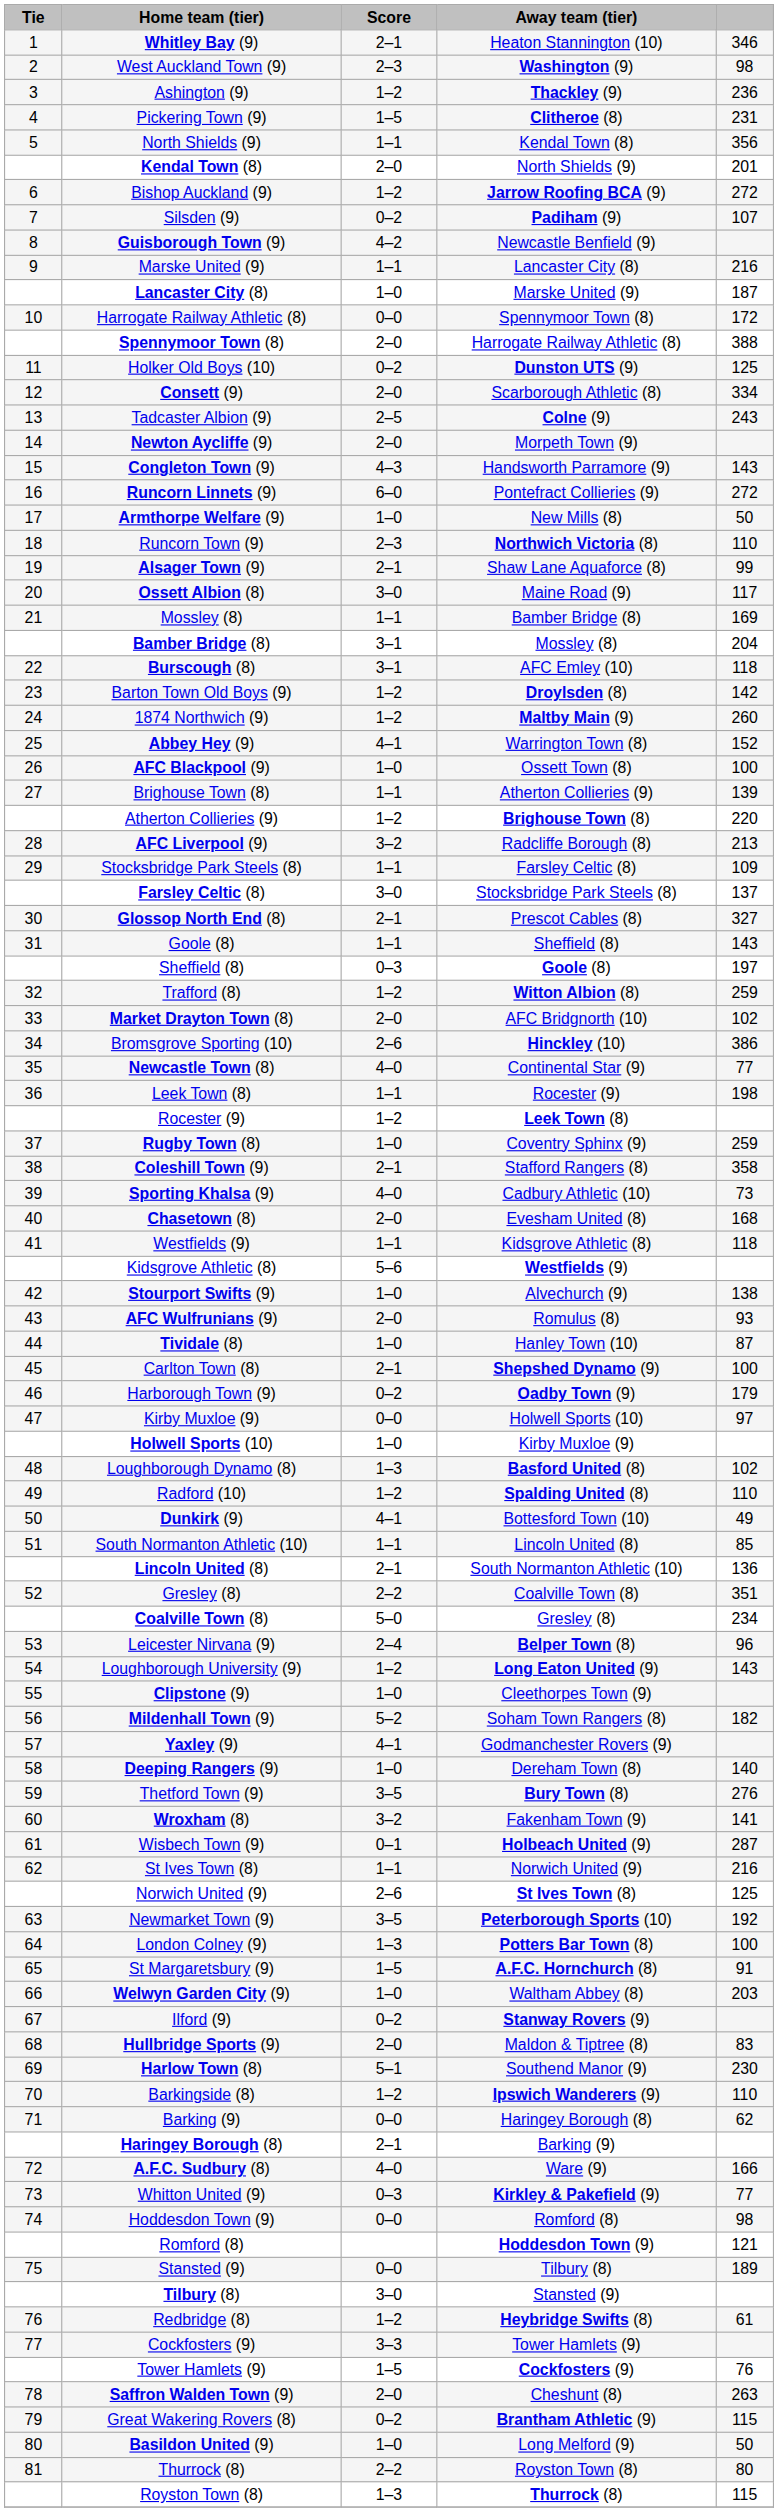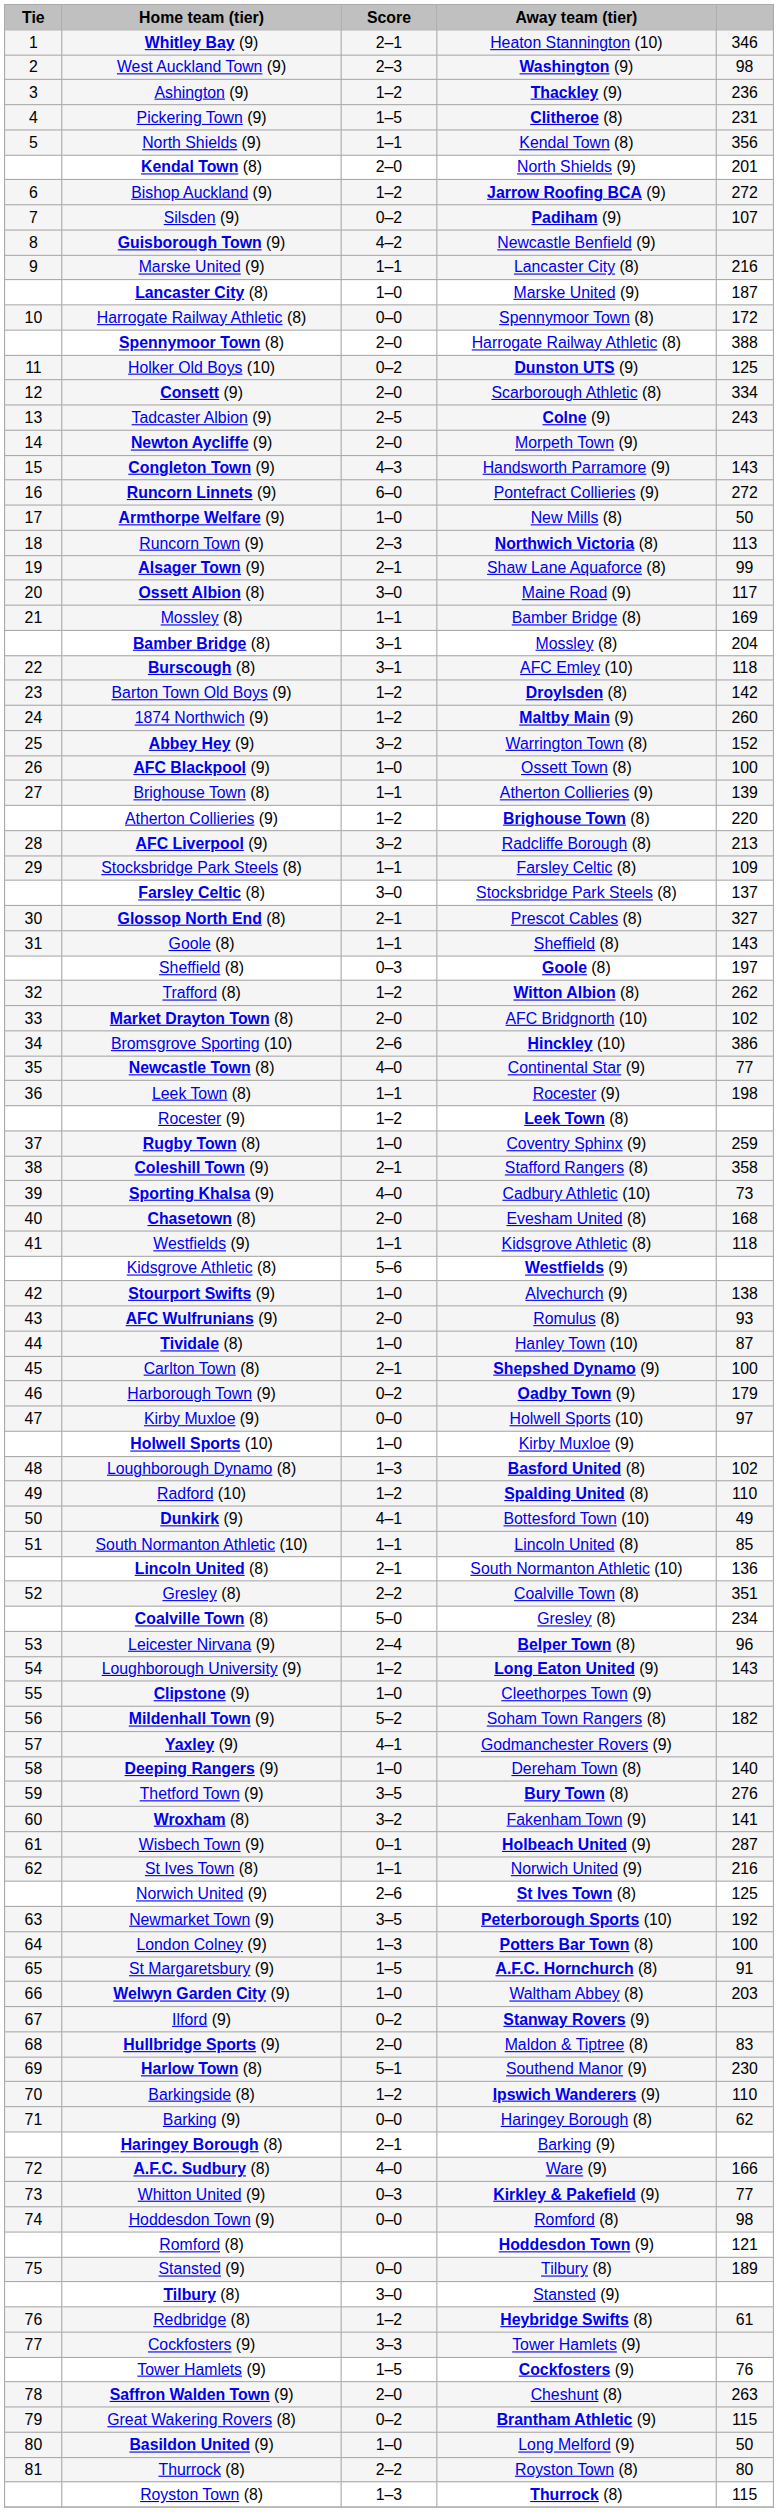Runcorn Town (9) | column 5: 110 -> 113
Abbey Hey (9) | Score: 4–1 -> 3–2
Trafford (8) | column 5: 259 -> 262
